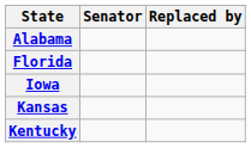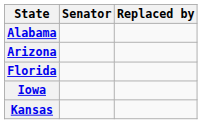+ row: Arizona
- row: Kentucky
